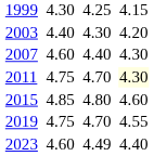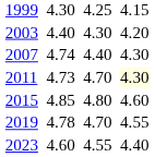2007 | column 3: 4.60 -> 4.74
2011 | column 3: 4.75 -> 4.73
2019 | column 3: 4.75 -> 4.78
2023 | column 5: 4.49 -> 4.55
